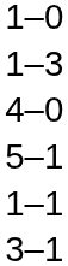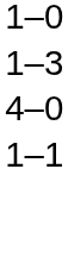- row: 5–1
- row: 3–1
